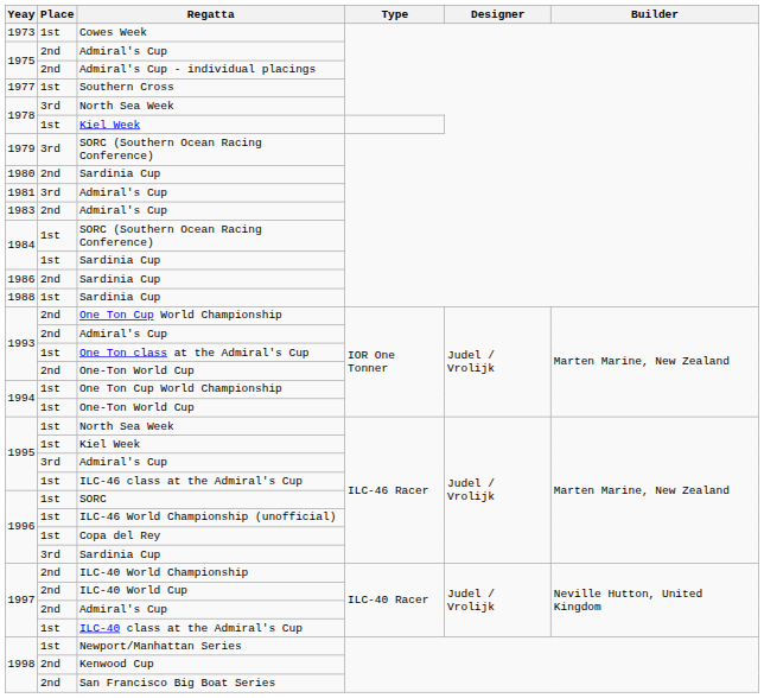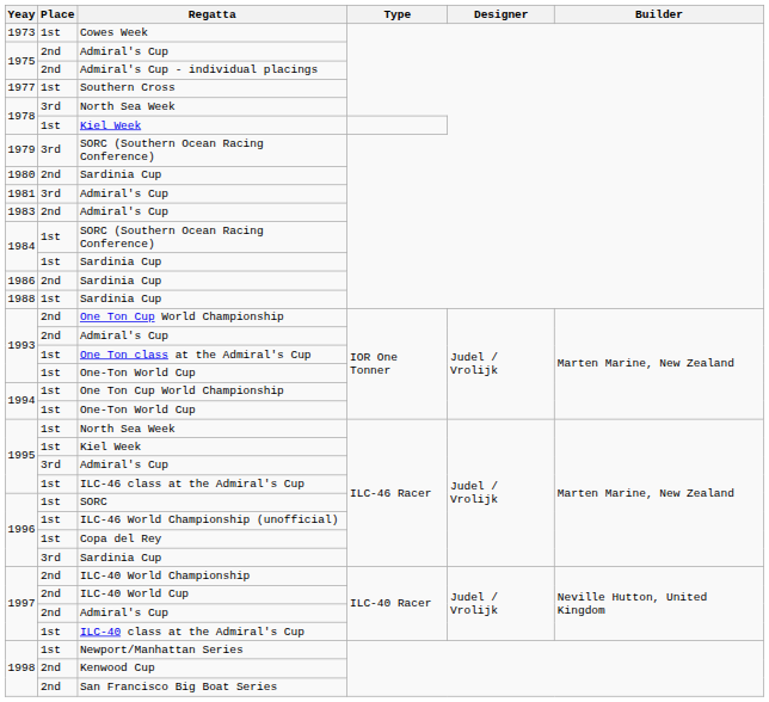1993 / One-Ton World Cup | Place: 2nd -> 1st
